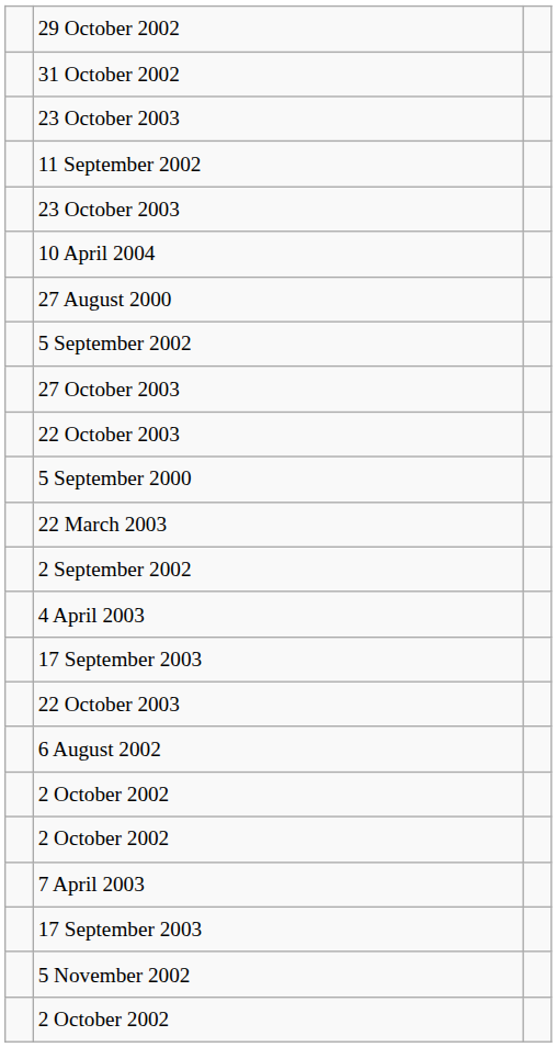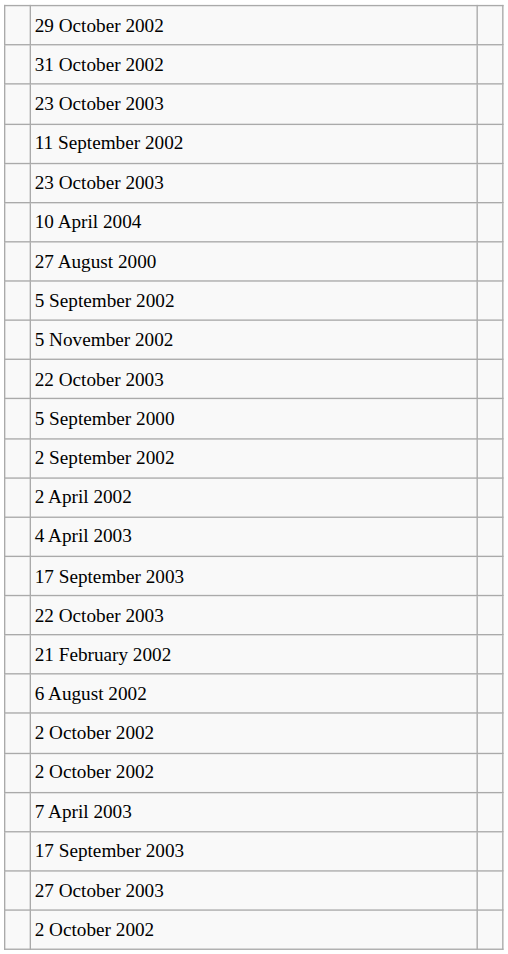rows swapped: 5 November 2002 <-> 27 October 2003
- row: 22 March 2003
+ row: 2 April 2002
+ row: 21 February 2002
